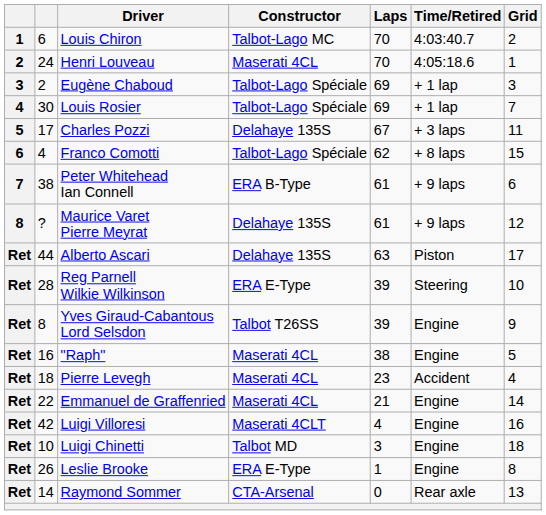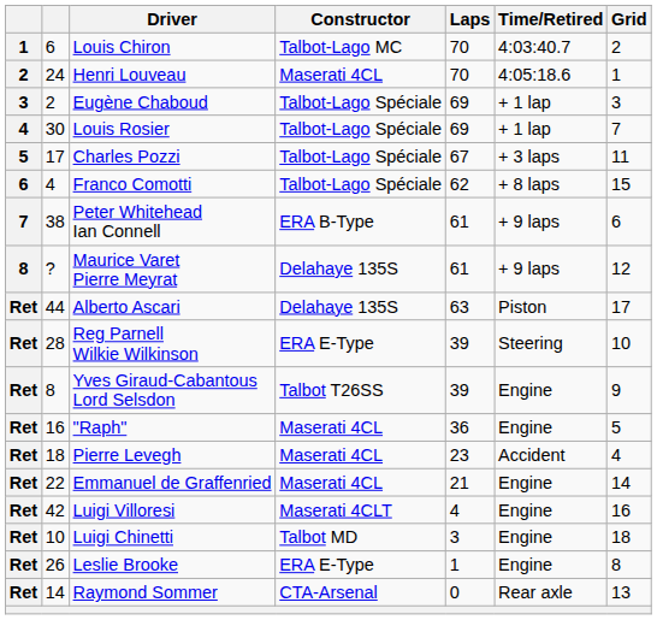Charles Pozzi | Constructor: Delahaye 135S -> Talbot-Lago Spéciale
"Raph" | Laps: 38 -> 36
